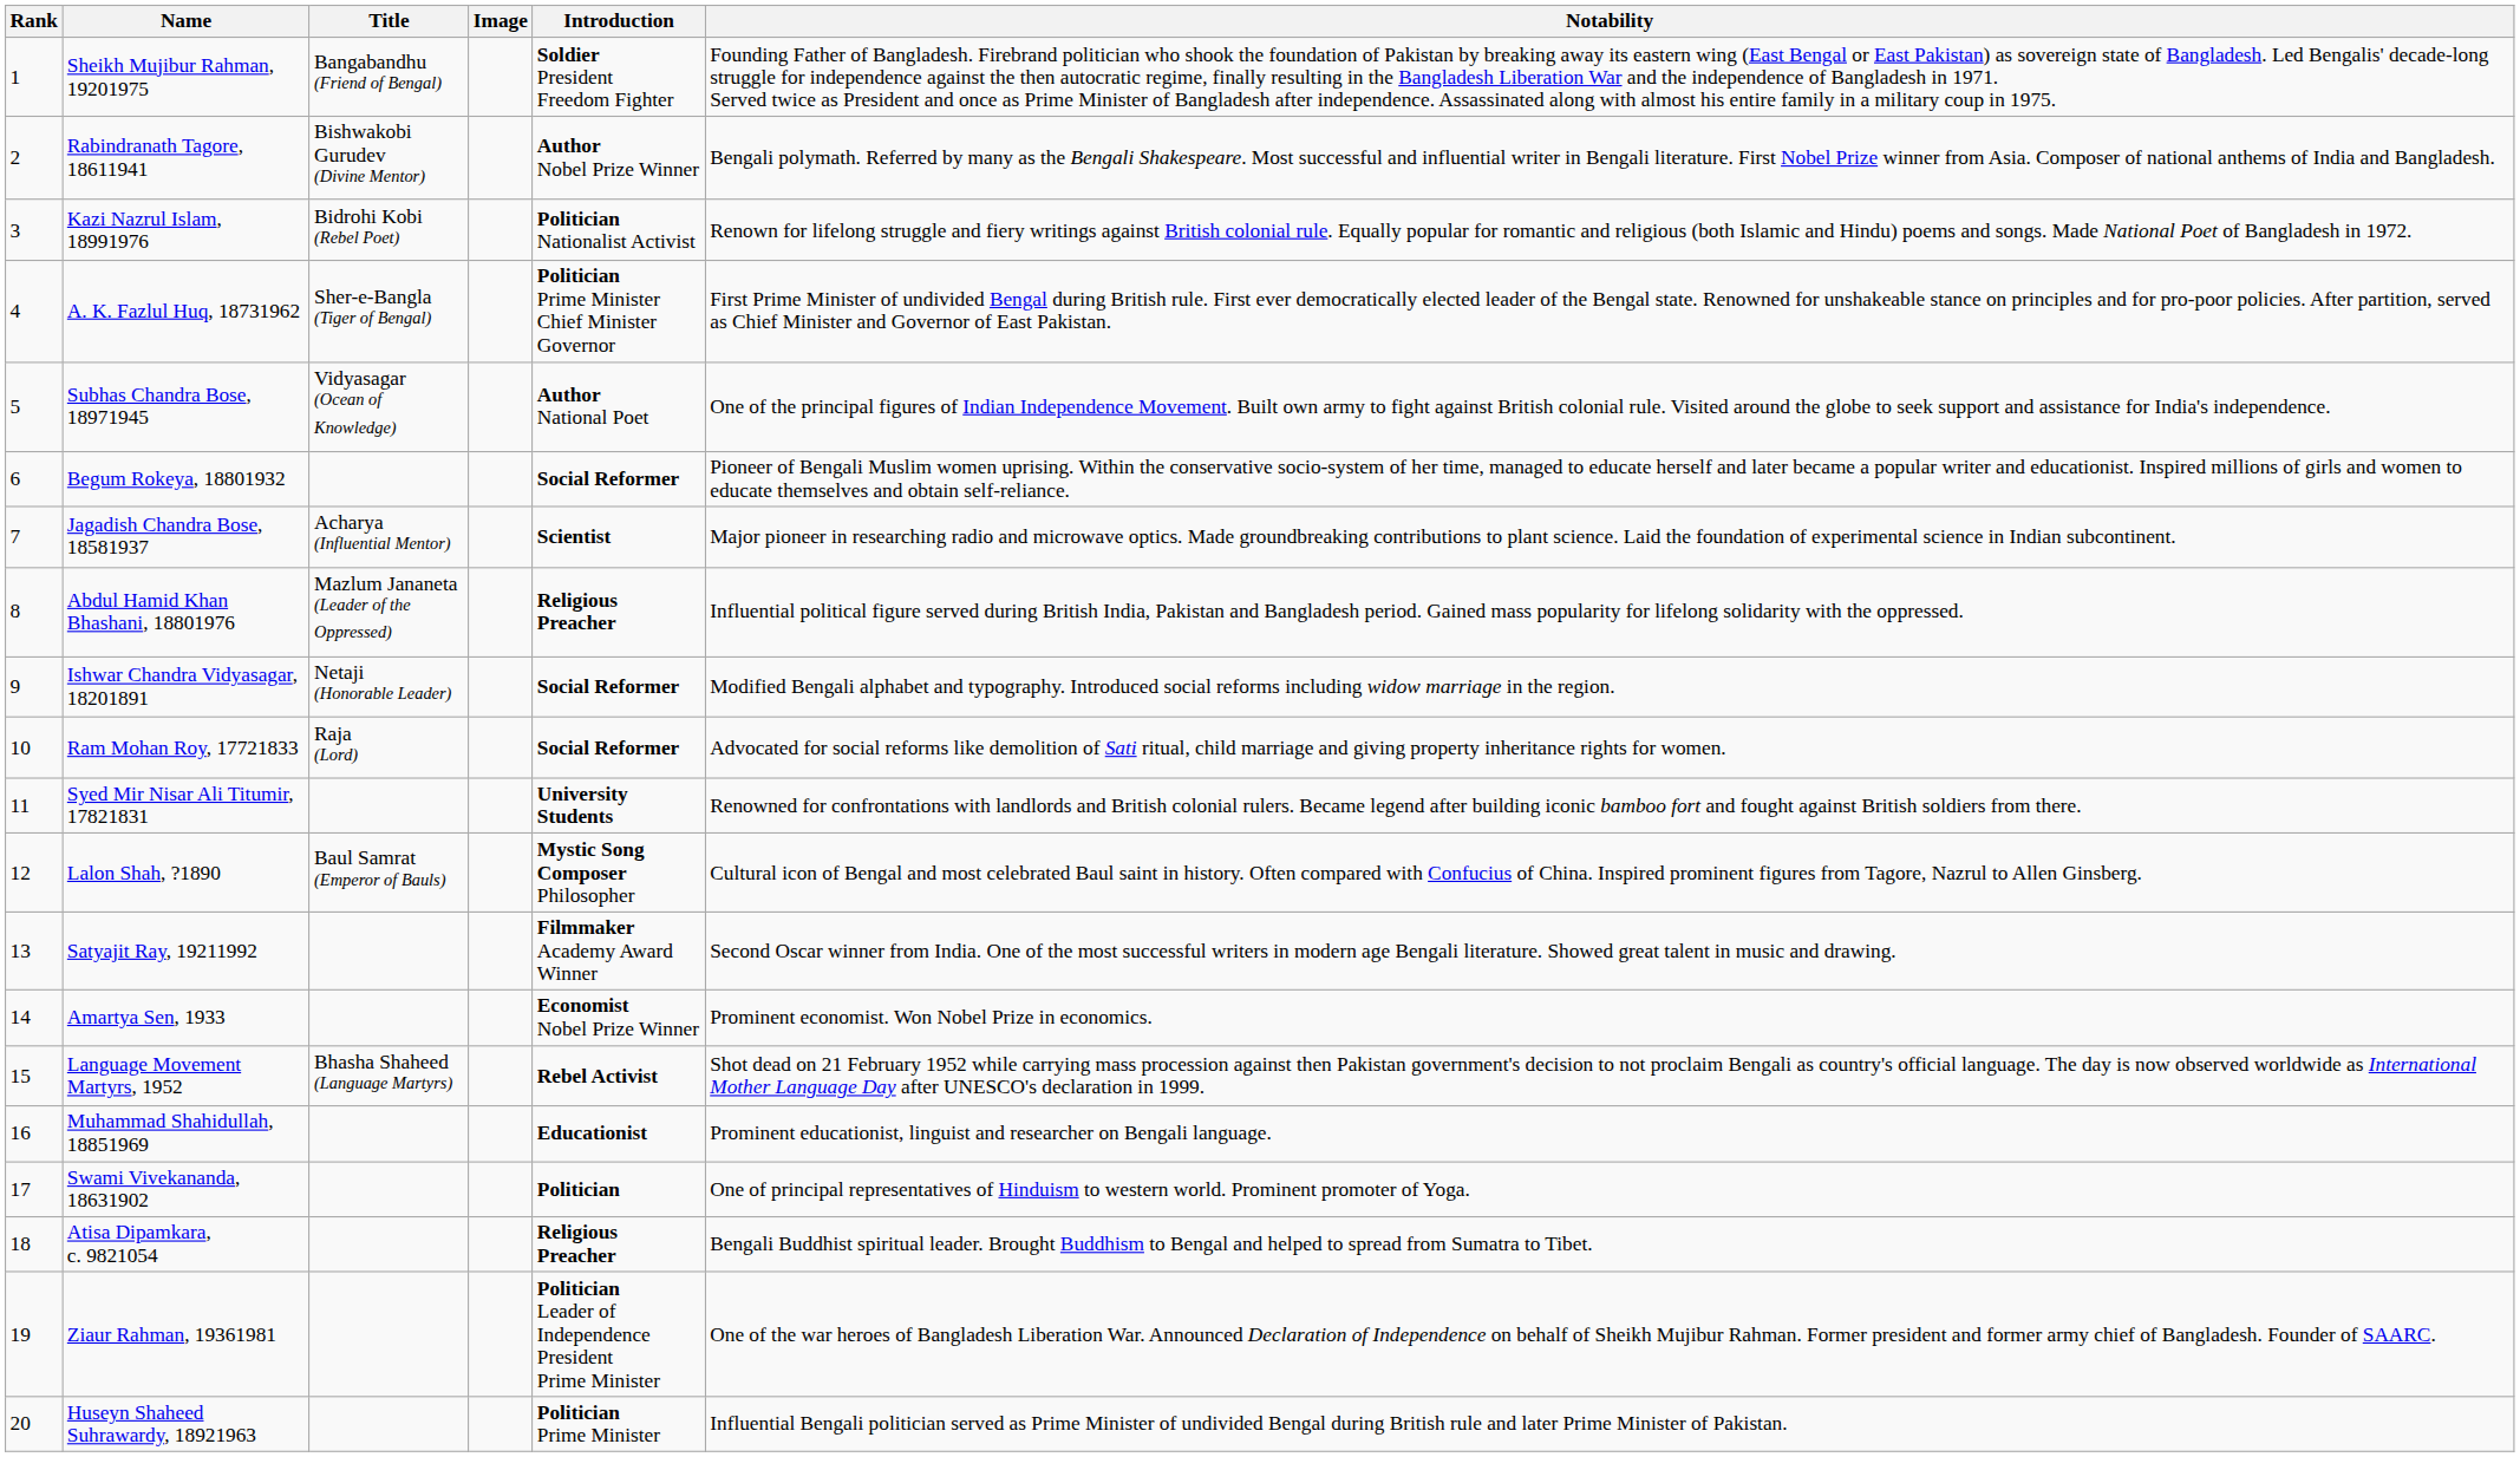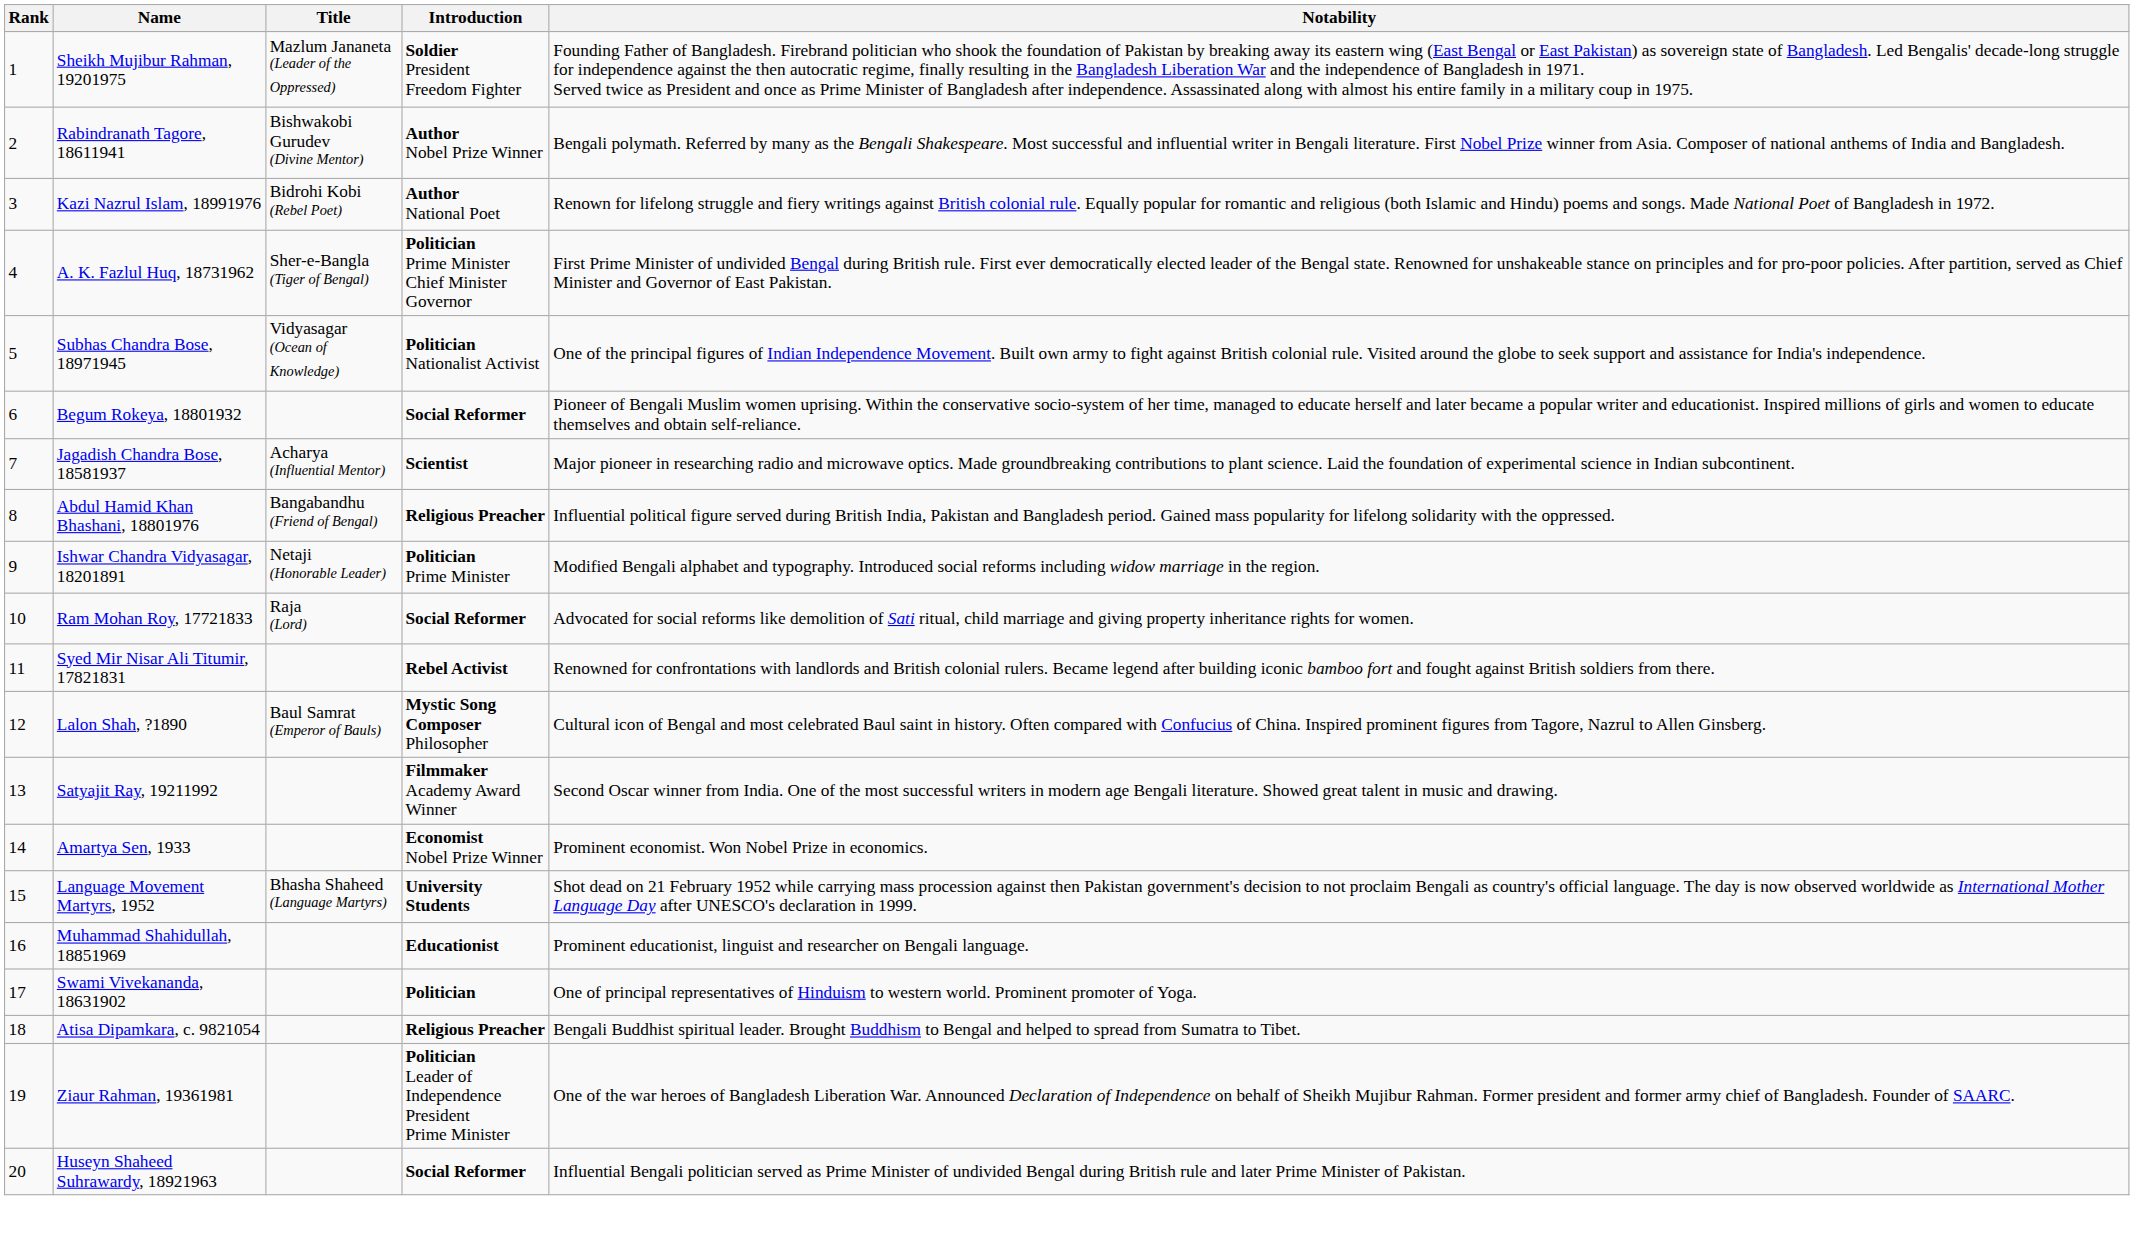- column: Image
Sheikh Mujibur Rahman, 19201975 | Title: Bangabandhu (Friend of Bengal) -> Mazlum Jananeta (Leader of the Oppressed)
Kazi Nazrul Islam, 18991976 | Introduction: Politician Nationalist Activist -> Author National Poet
Subhas Chandra Bose, 18971945 | Introduction: Author National Poet -> Politician Nationalist Activist
Abdul Hamid Khan Bhashani, 18801976 | Title: Mazlum Jananeta (Leader of the Oppressed) -> Bangabandhu (Friend of Bengal)
Ishwar Chandra Vidyasagar, 18201891 | Introduction: Social Reformer -> Politician Prime Minister
Syed Mir Nisar Ali Titumir, 17821831 | Introduction: University Students -> Rebel Activist
Language Movement Martyrs, 1952 | Introduction: Rebel Activist -> University Students
Huseyn Shaheed Suhrawardy, 18921963 | Introduction: Politician Prime Minister -> Social Reformer
